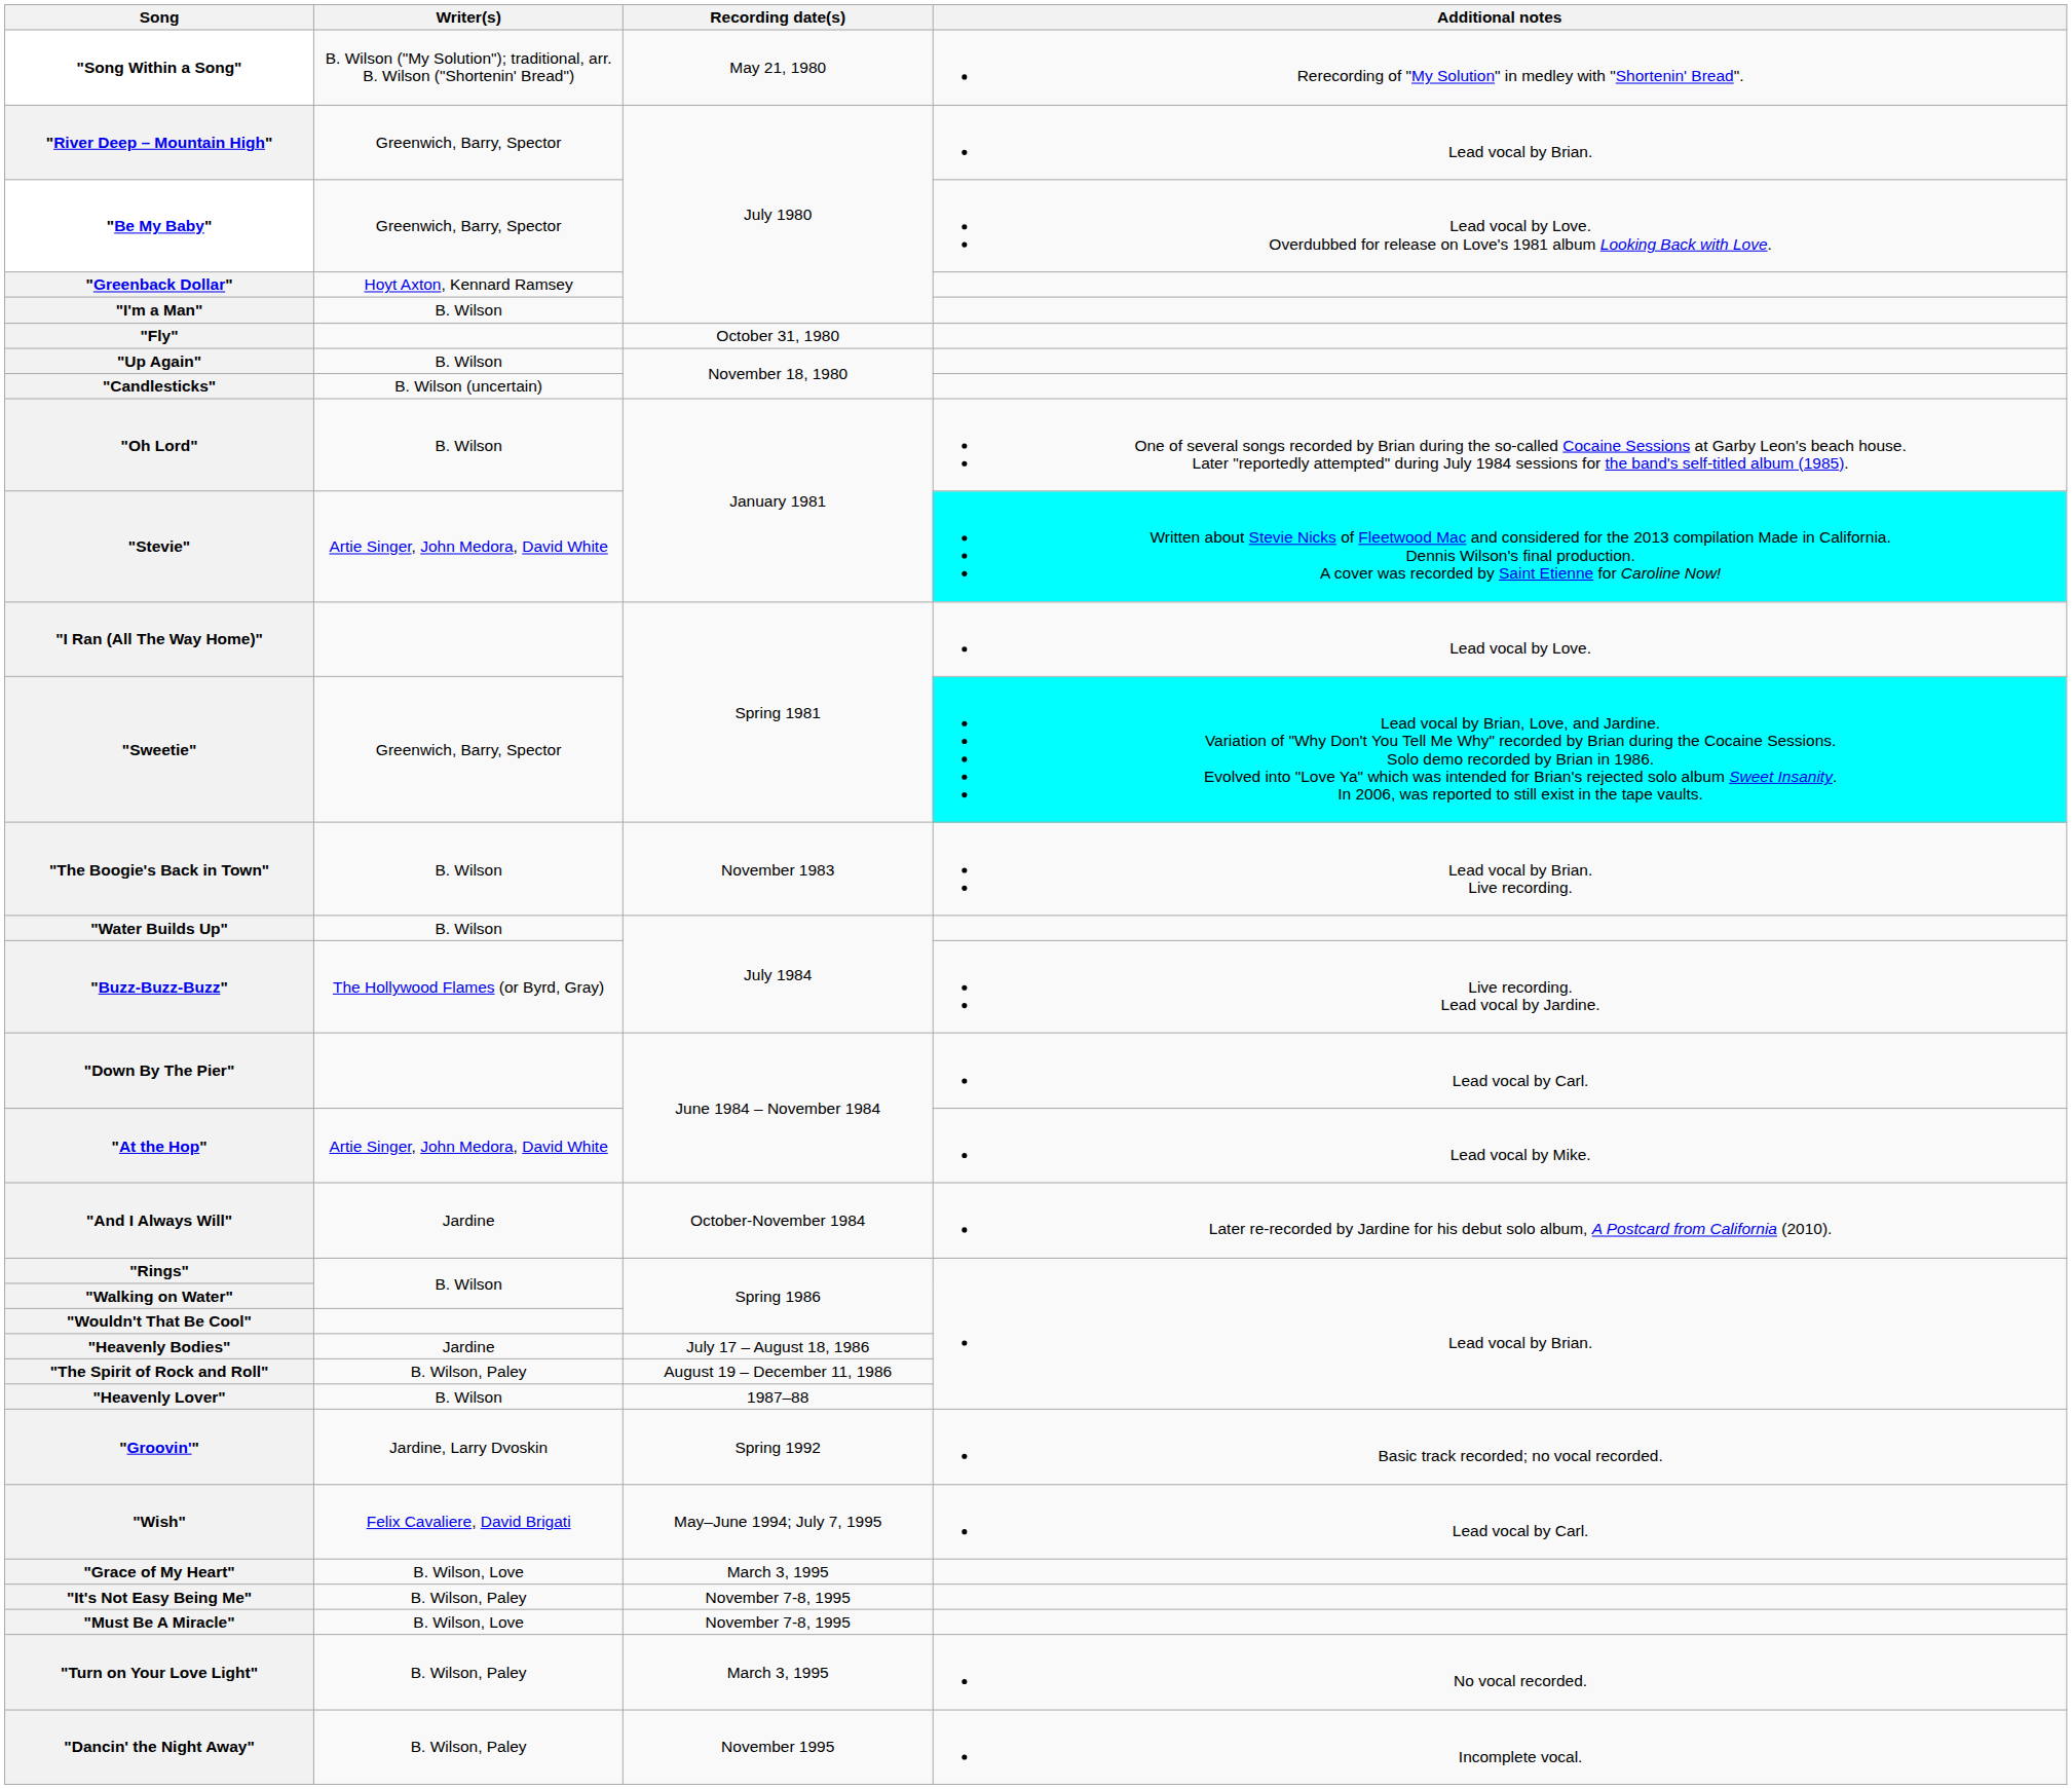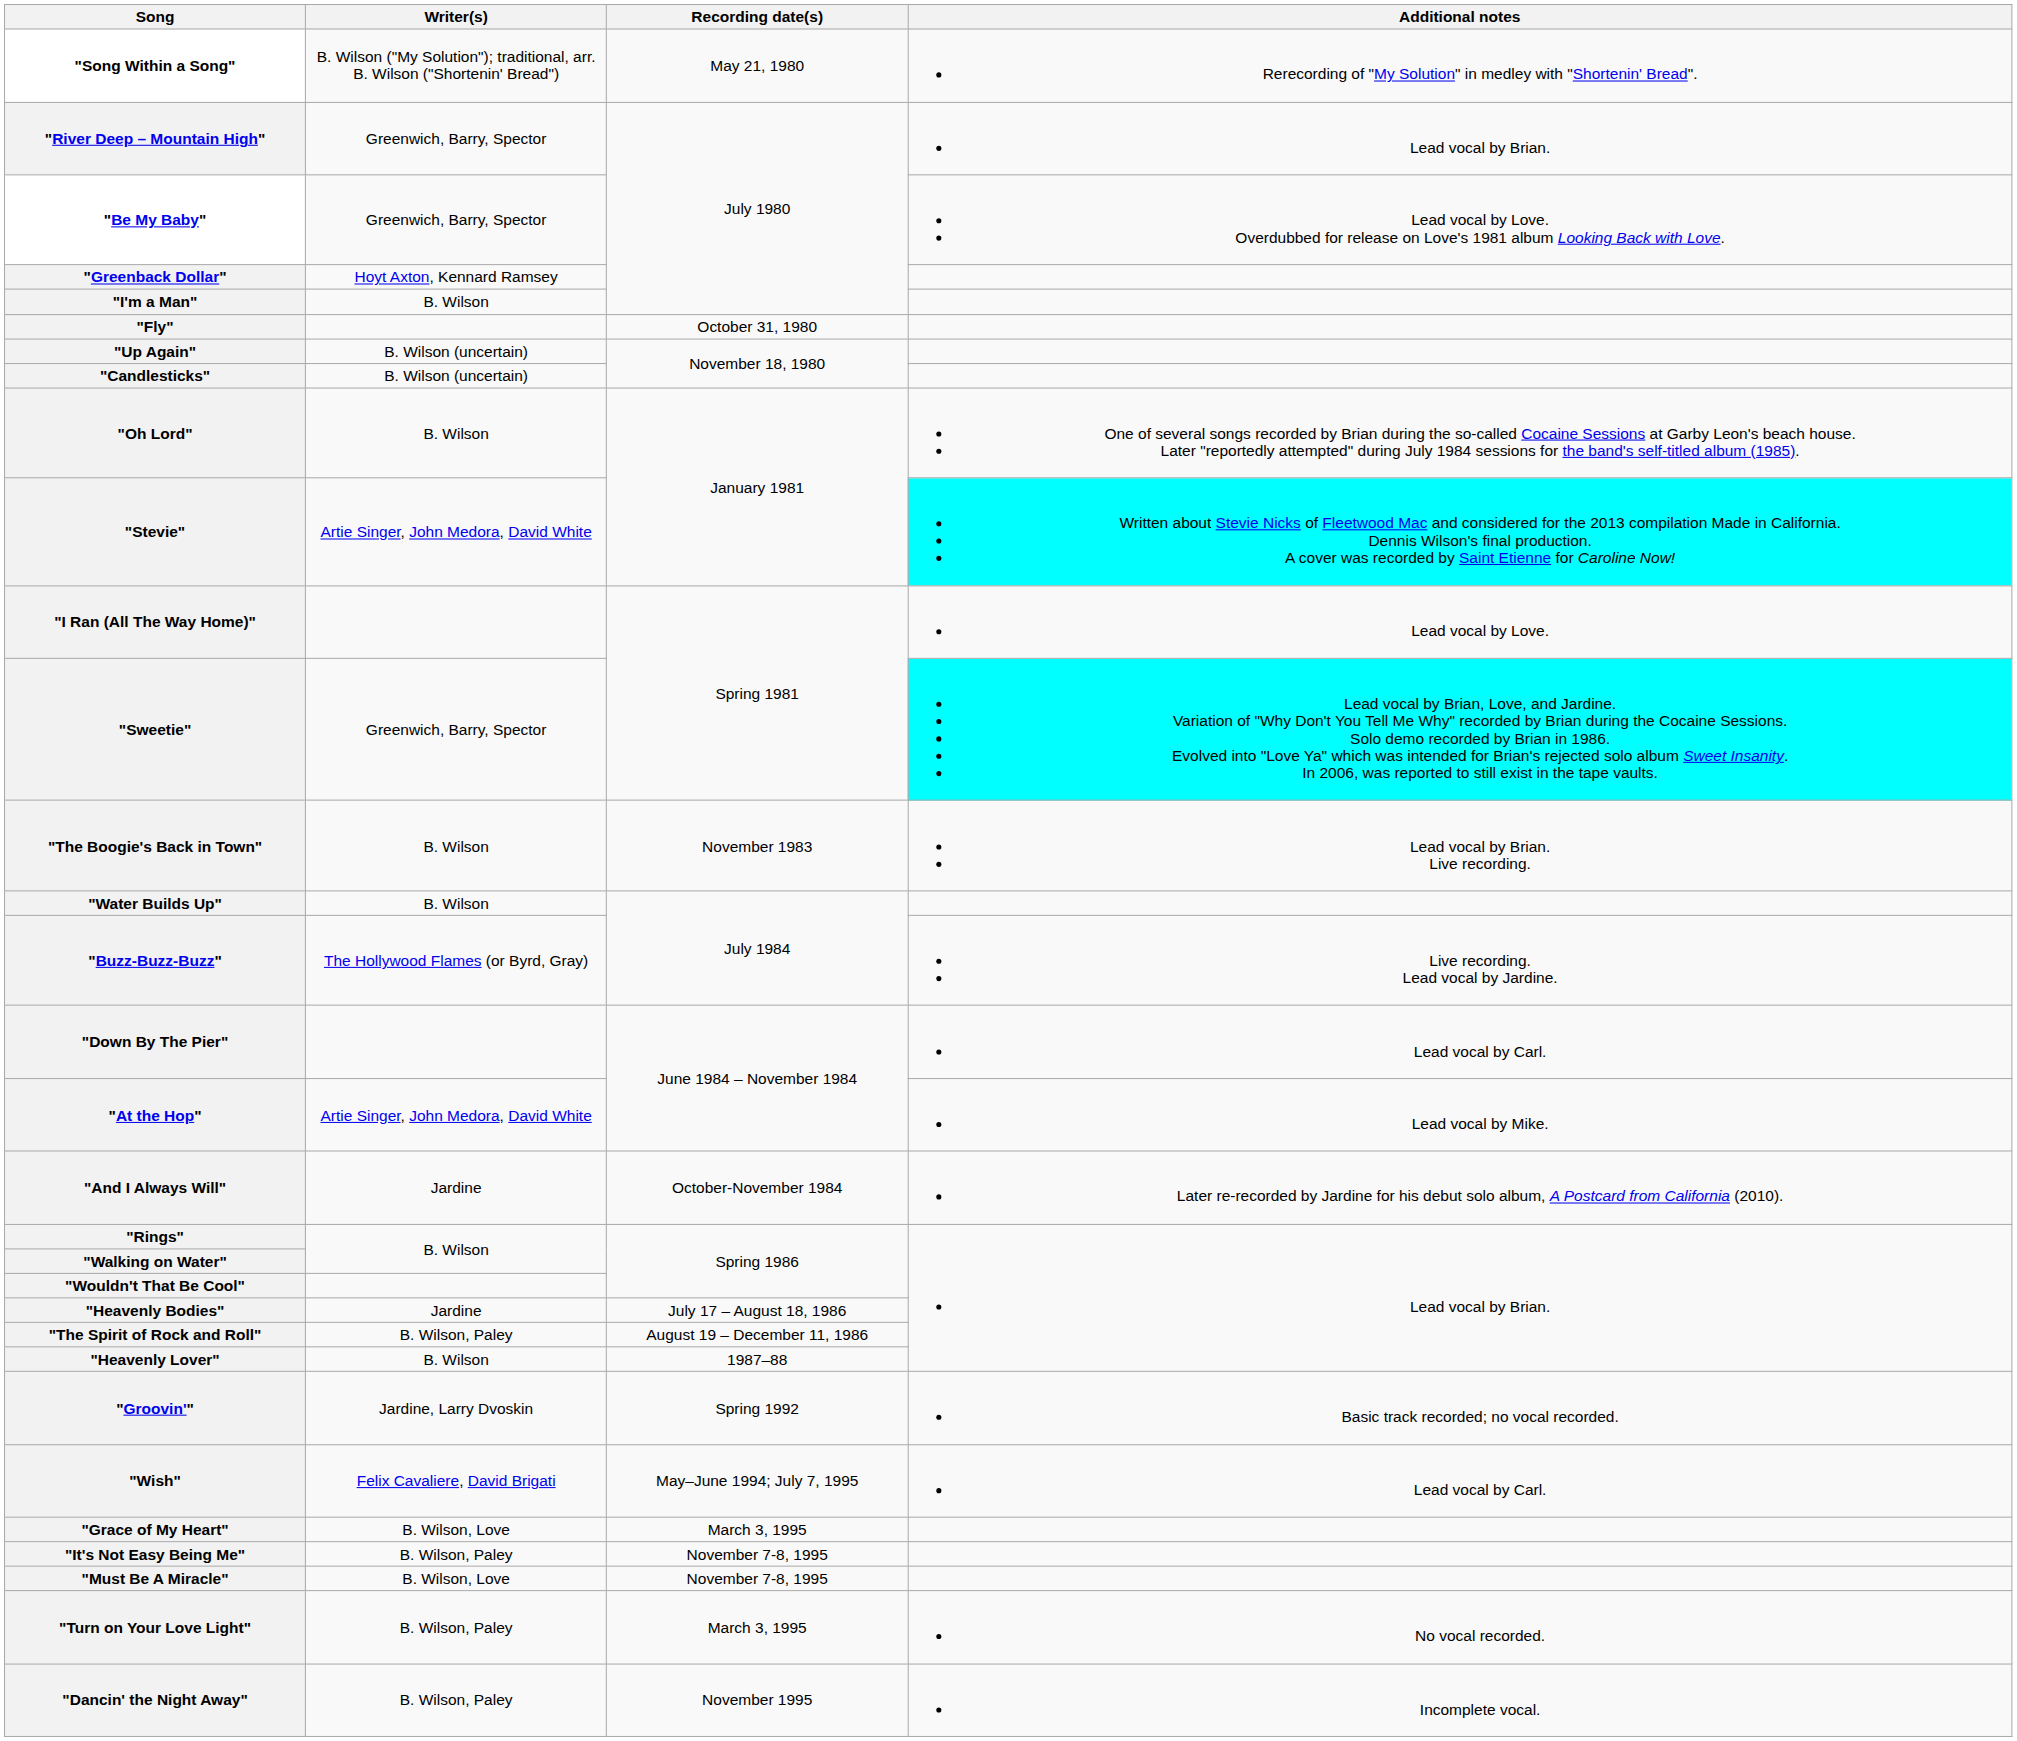"Up Again" | Writer(s): B. Wilson -> B. Wilson (uncertain)
